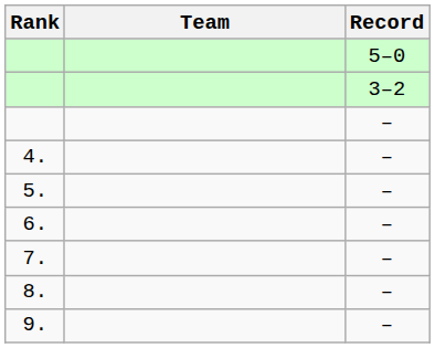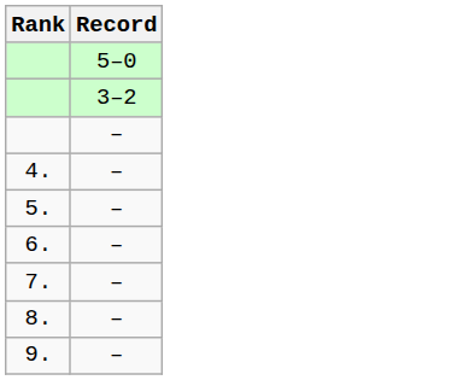- column: Team
